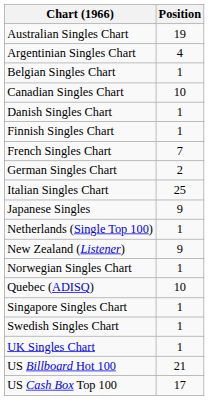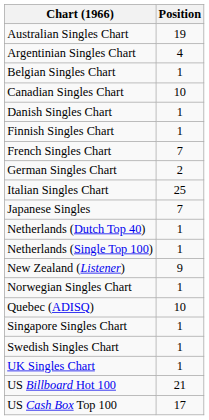Japanese Singles | Position: 9 -> 7
+ row: Netherlands (Dutch Top 40) | 1
